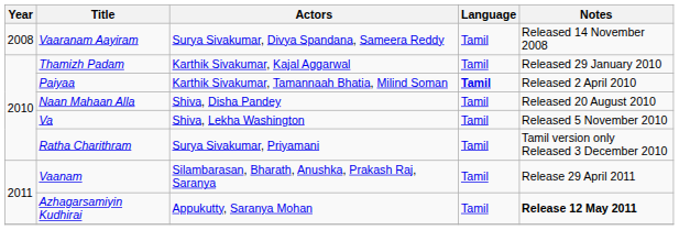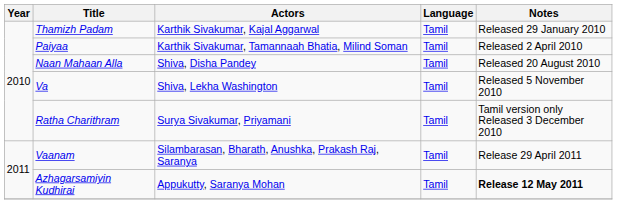- row: 2008 | Vaaranam Aayiram | Surya Sivakumar, Divya Spandana, Sameera Reddy | Tamil | Released 14 November 2008
Paiyaa | Language: bold -> normal
